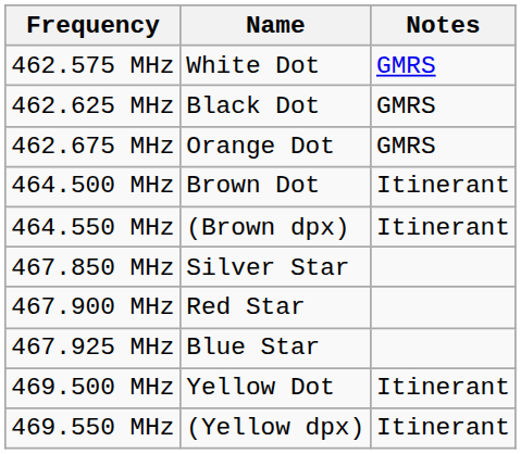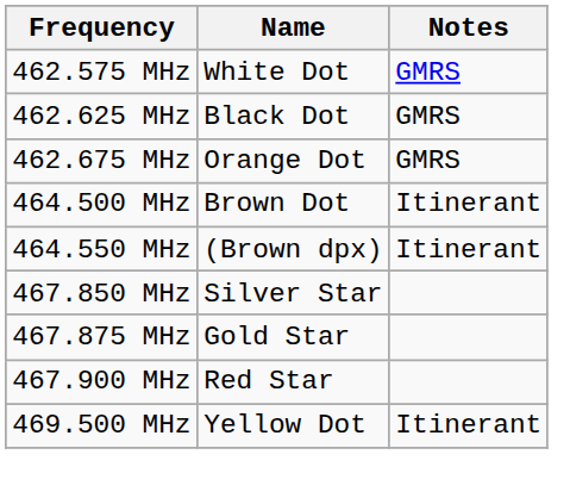+ row: 467.875 MHz | Gold Star
- row: 467.925 MHz | Blue Star
- row: 469.550 MHz | (Yellow dpx) | Itinerant
